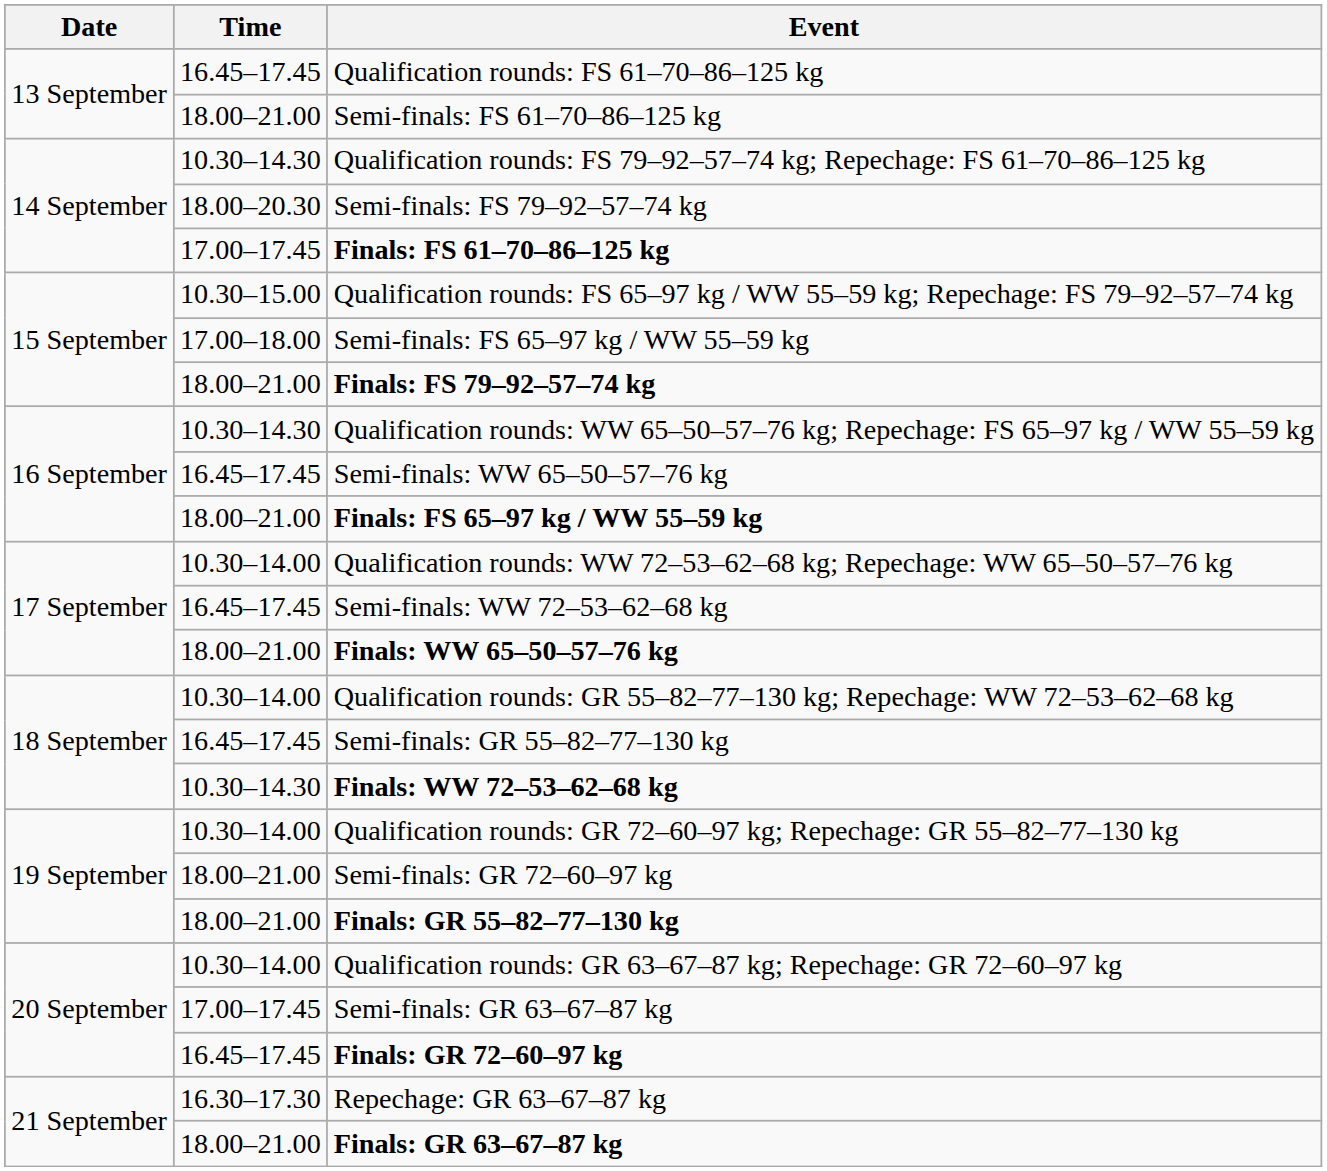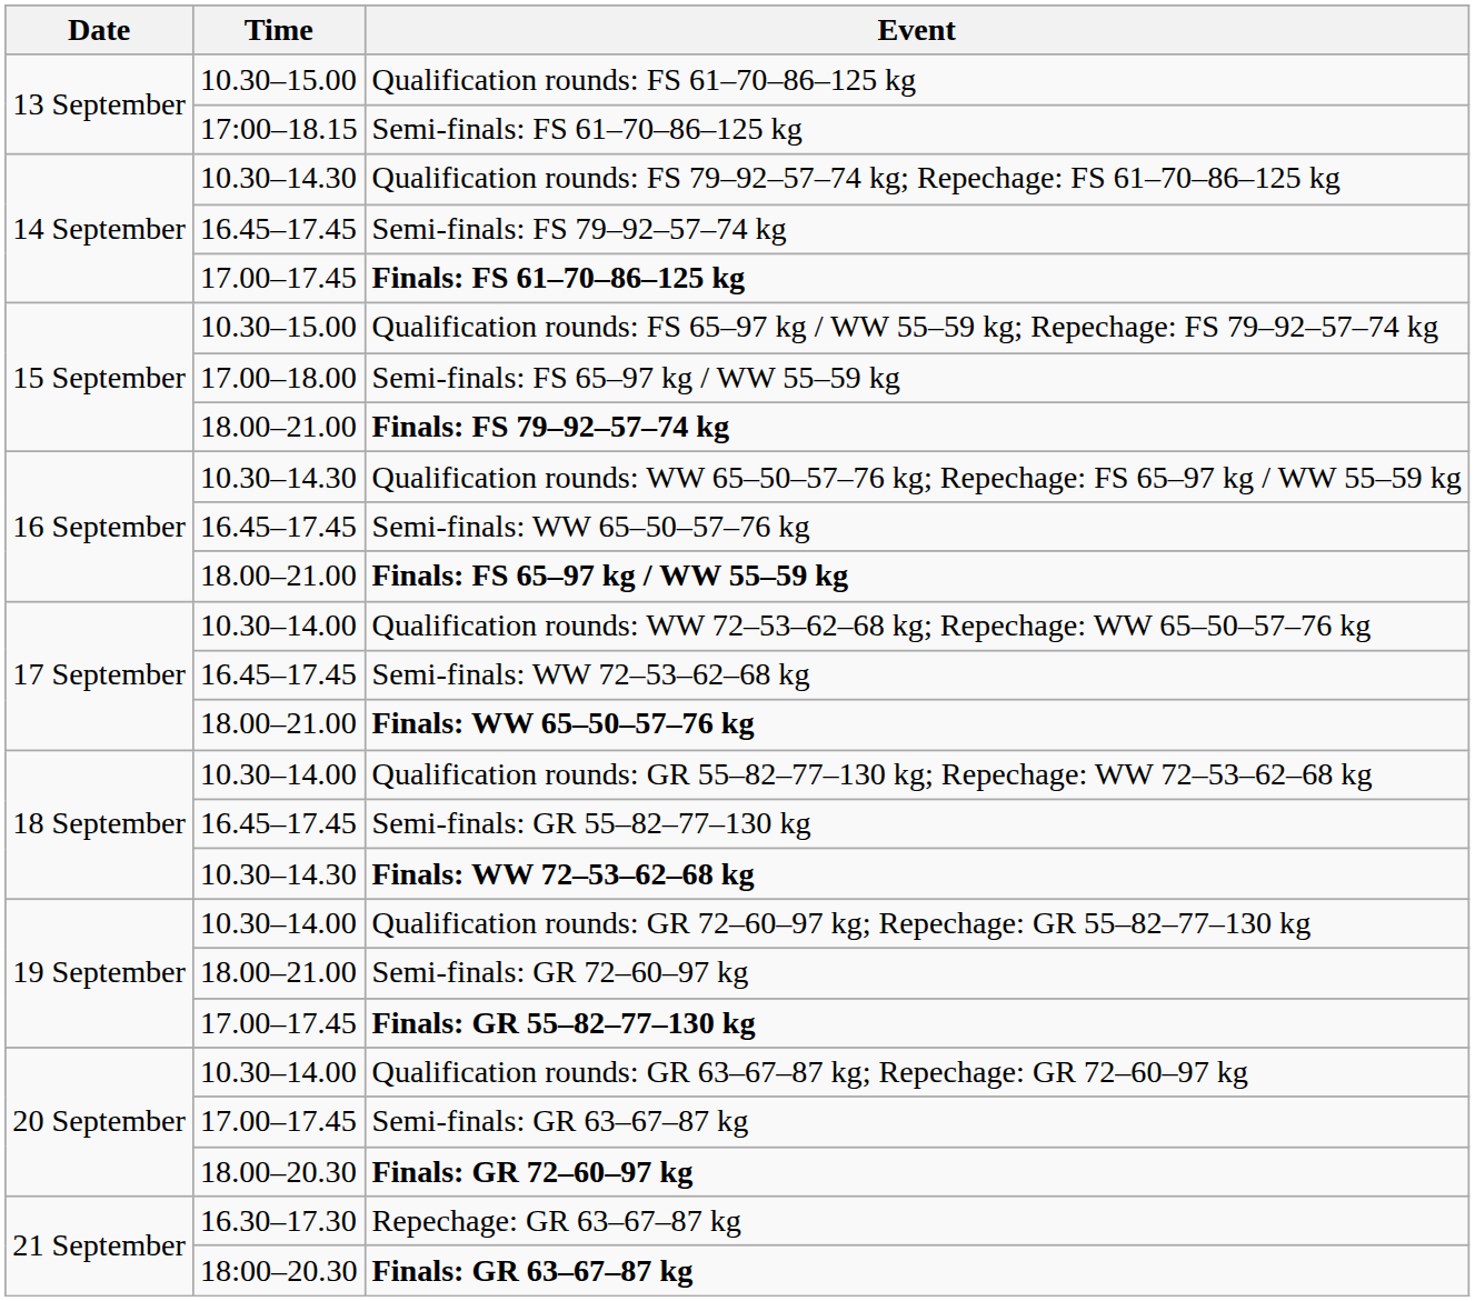Qualification rounds: FS 61–70–86–125 kg | Time: 16.45–17.45 -> 10.30–15.00
Semi-finals: FS 61–70–86–125 kg | Time: 18.00–21.00 -> 17:00–18.15
Semi-finals: FS 79–92–57–74 kg | Time: 18.00–20.30 -> 16.45–17.45
Finals: GR 55–82–77–130 kg | Time: 18.00–21.00 -> 17.00–17.45
Finals: GR 72–60–97 kg | Time: 16.45–17.45 -> 18.00–20.30
Finals: GR 63–67–87 kg | Time: 18.00–21.00 -> 18:00–20.30
